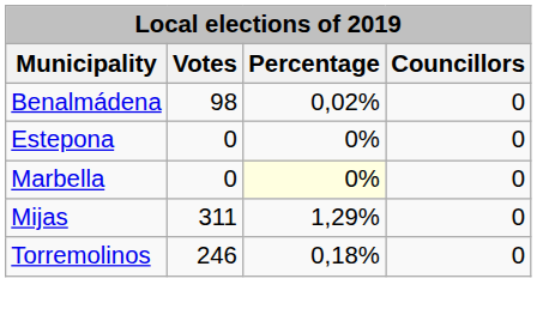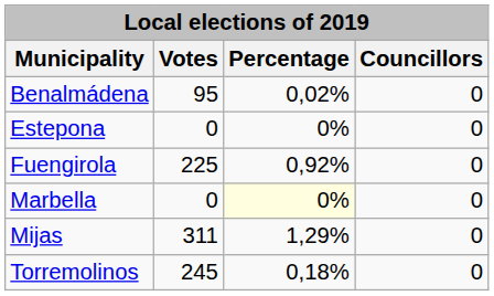Benalmádena | Votes: 98 -> 95
+ row: Fuengirola | 225 | 0,92% | 0
Torremolinos | Votes: 246 -> 245
